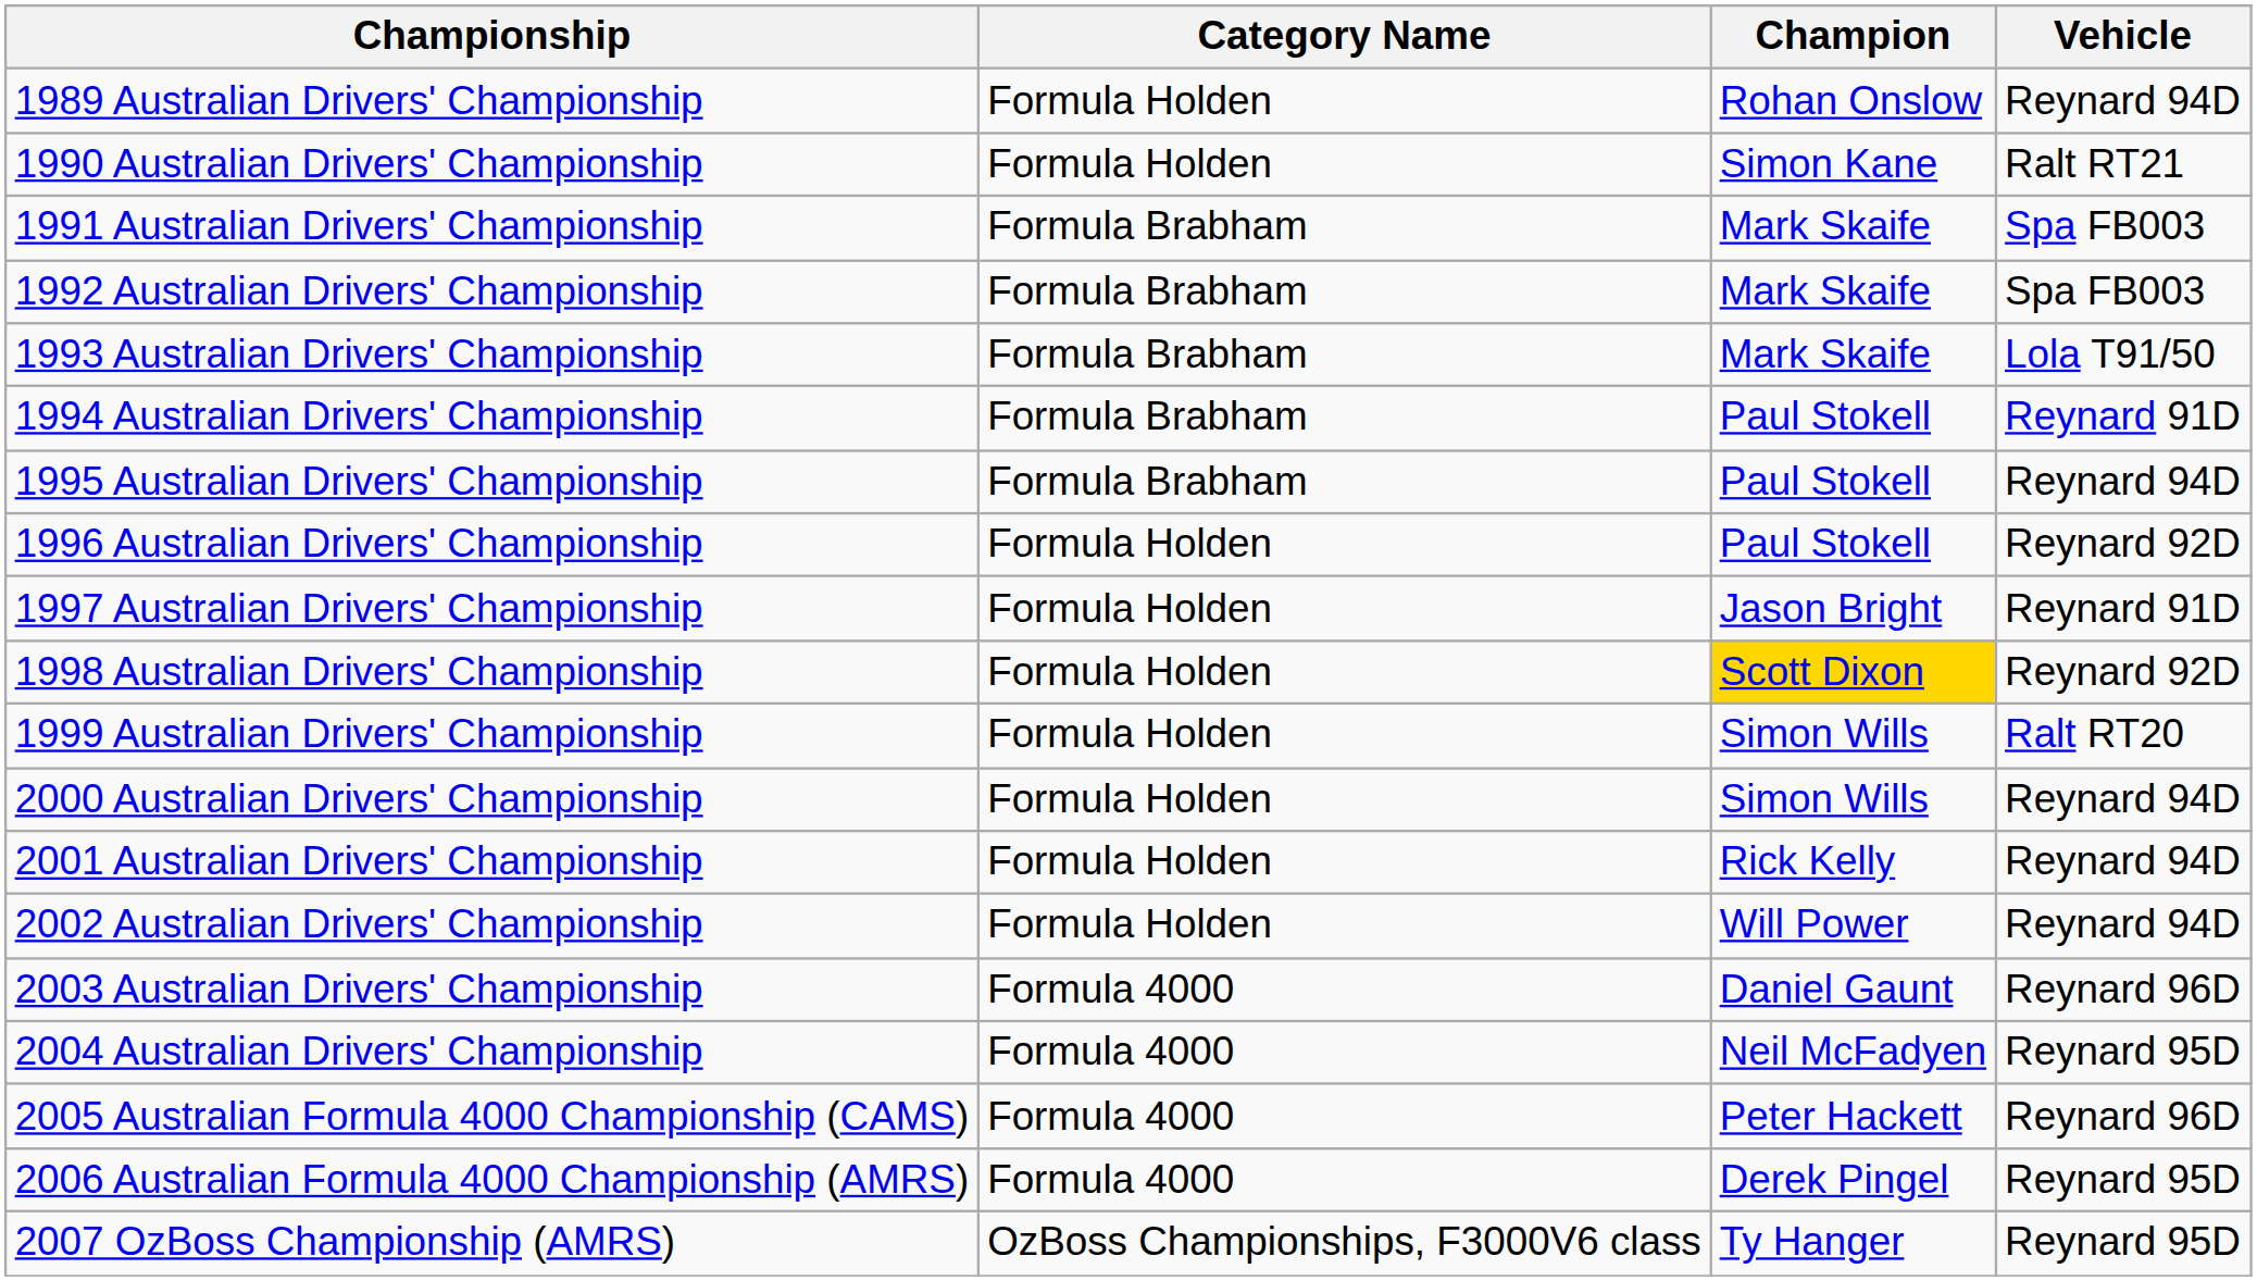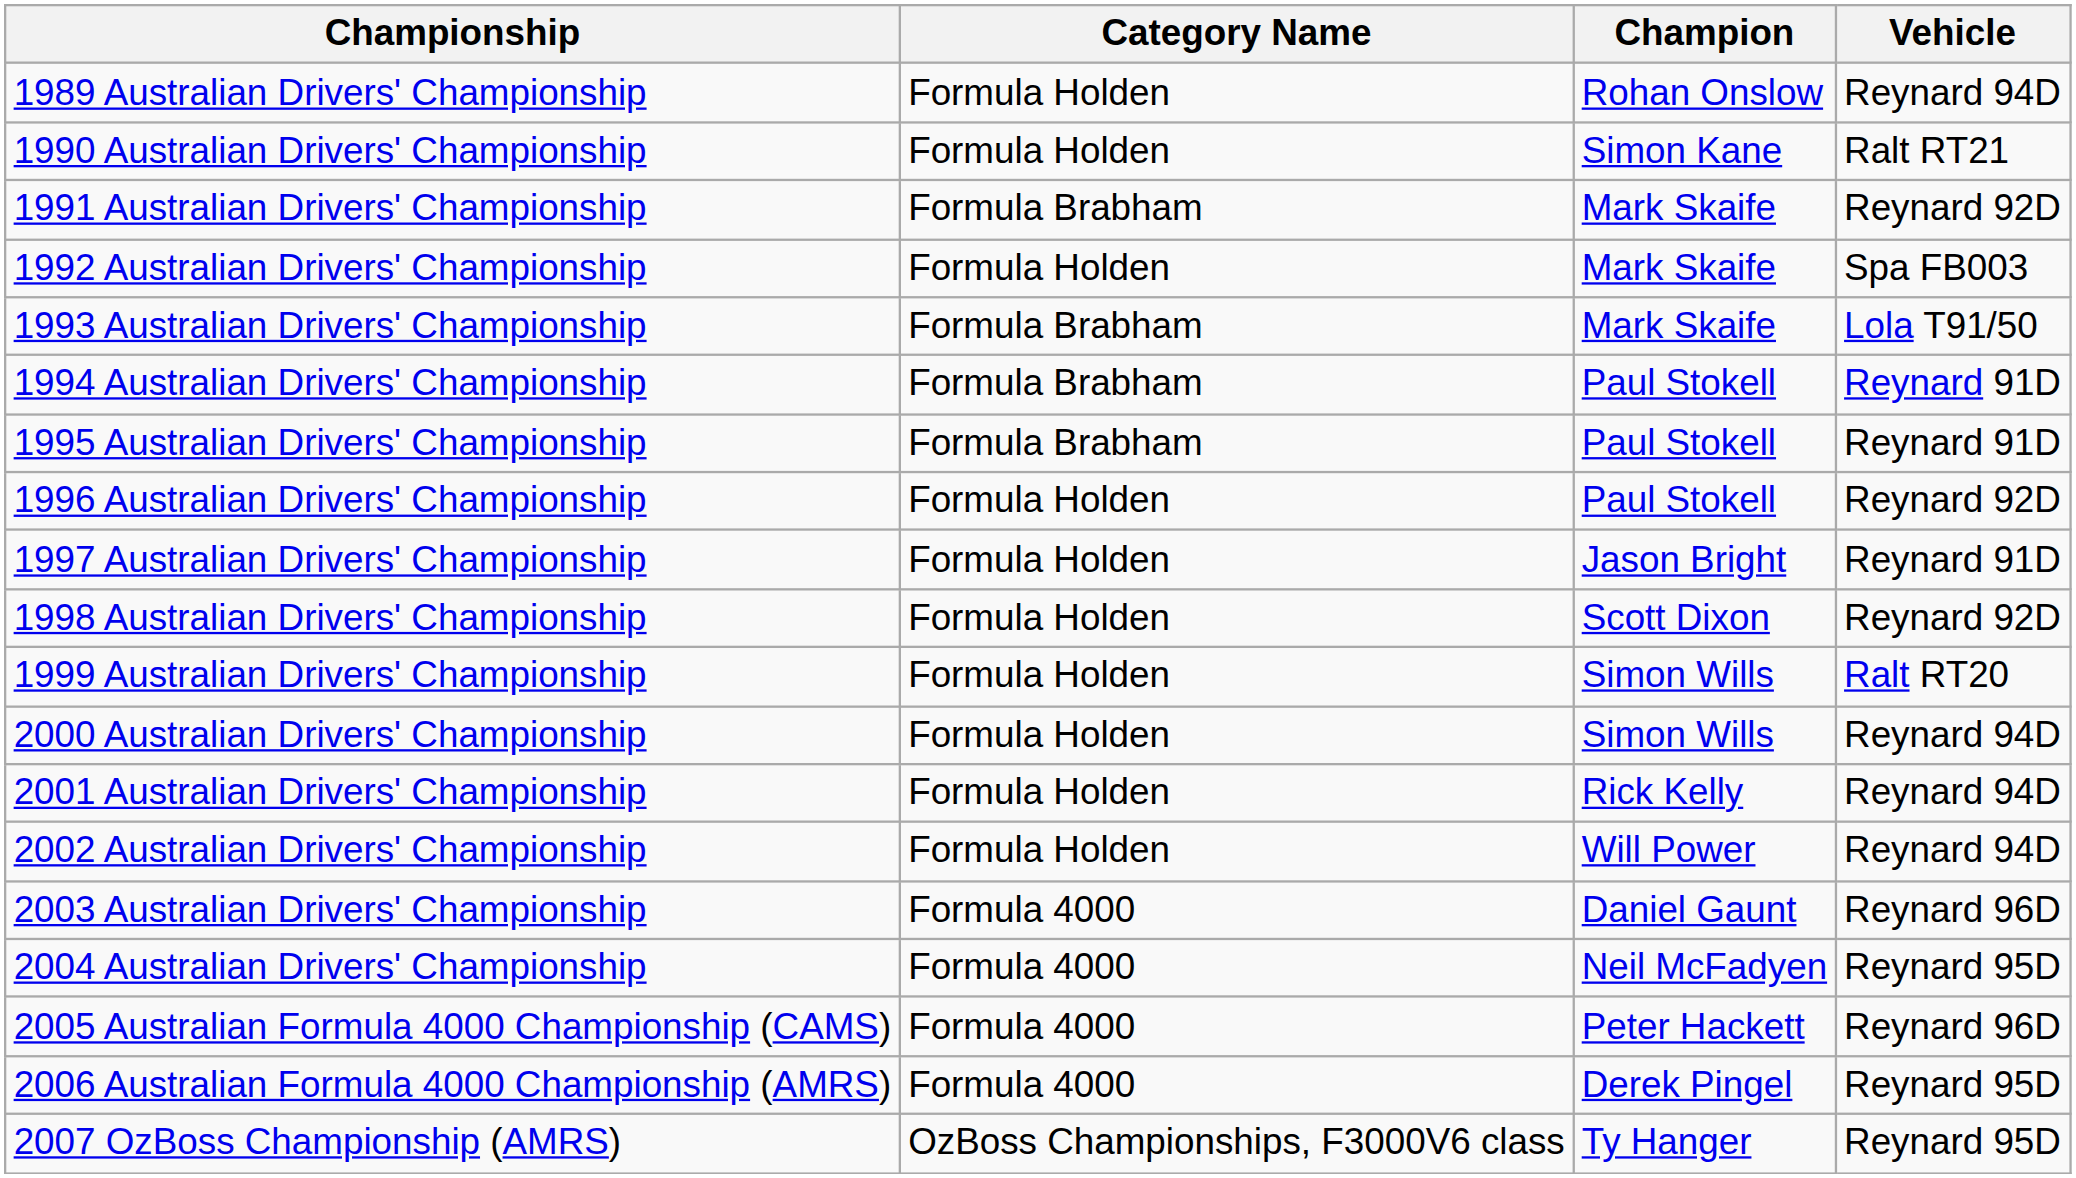1991 Australian Drivers' Championship | Vehicle: Spa FB003 -> Reynard 92D
1992 Australian Drivers' Championship | Category Name: Formula Brabham -> Formula Holden
1995 Australian Drivers' Championship | Vehicle: Reynard 94D -> Reynard 91D
1998 Australian Drivers' Championship | Champion: gold background -> no background
